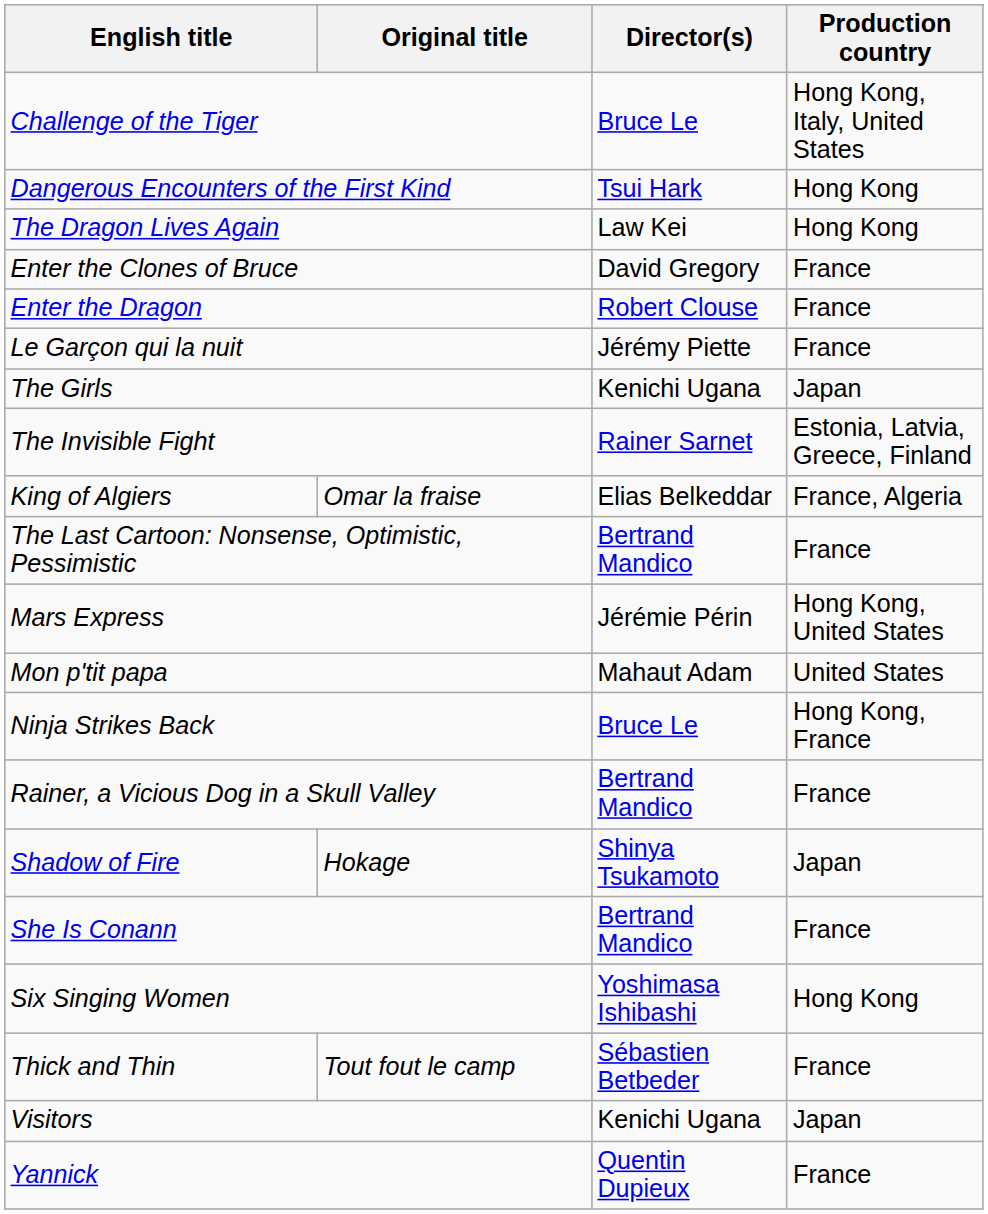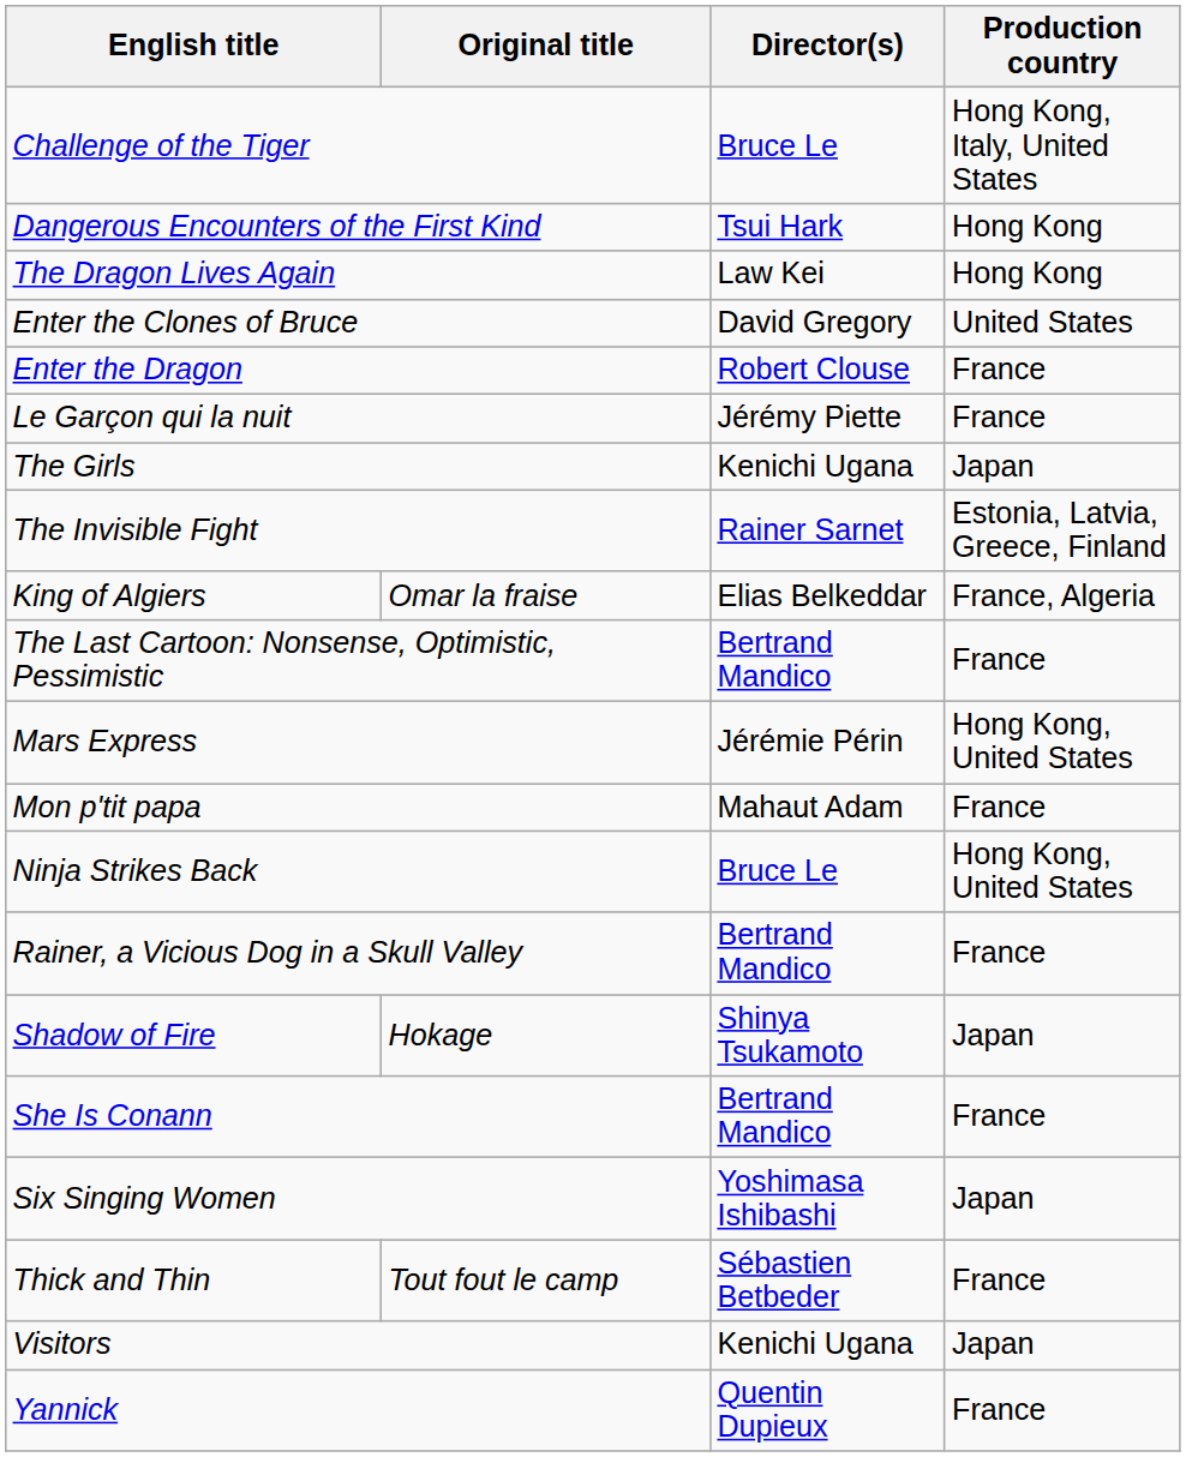Enter the Clones of Bruce | Production country: France -> United States
Mon p'tit papa | Production country: United States -> France
Ninja Strikes Back | Production country: Hong Kong, France -> Hong Kong, United States
Six Singing Women | Production country: Hong Kong -> Japan
